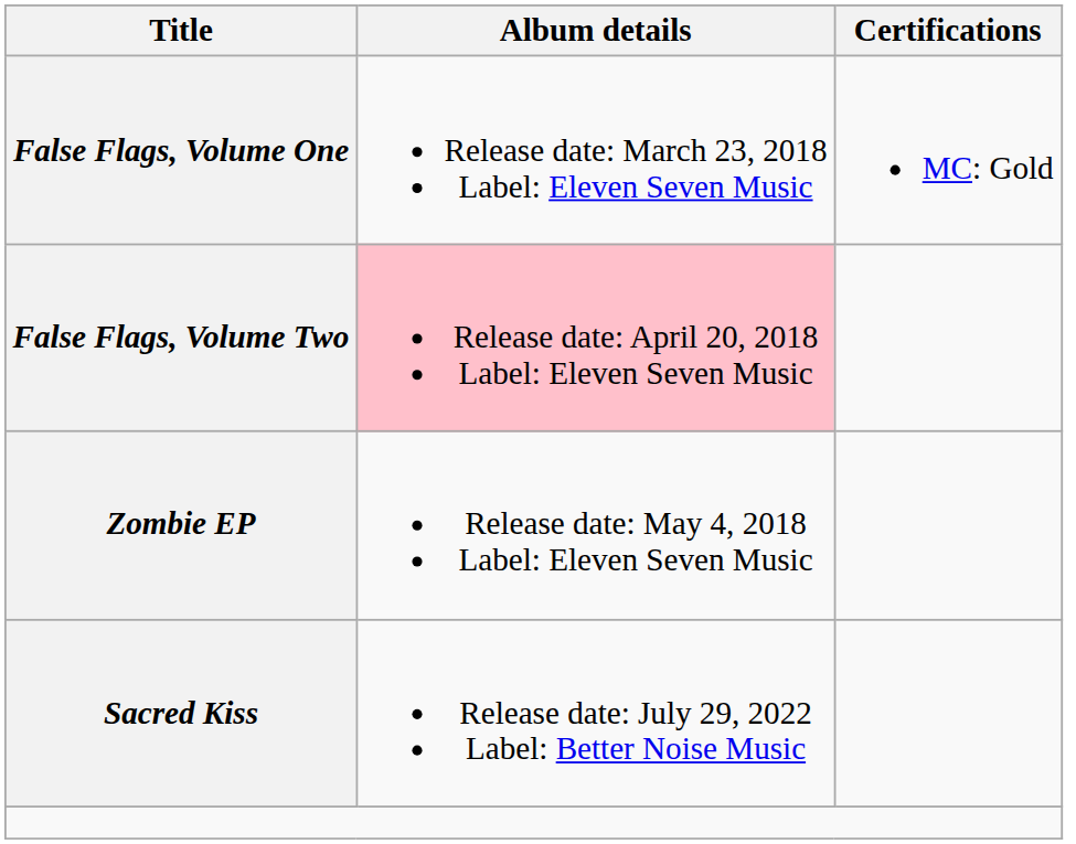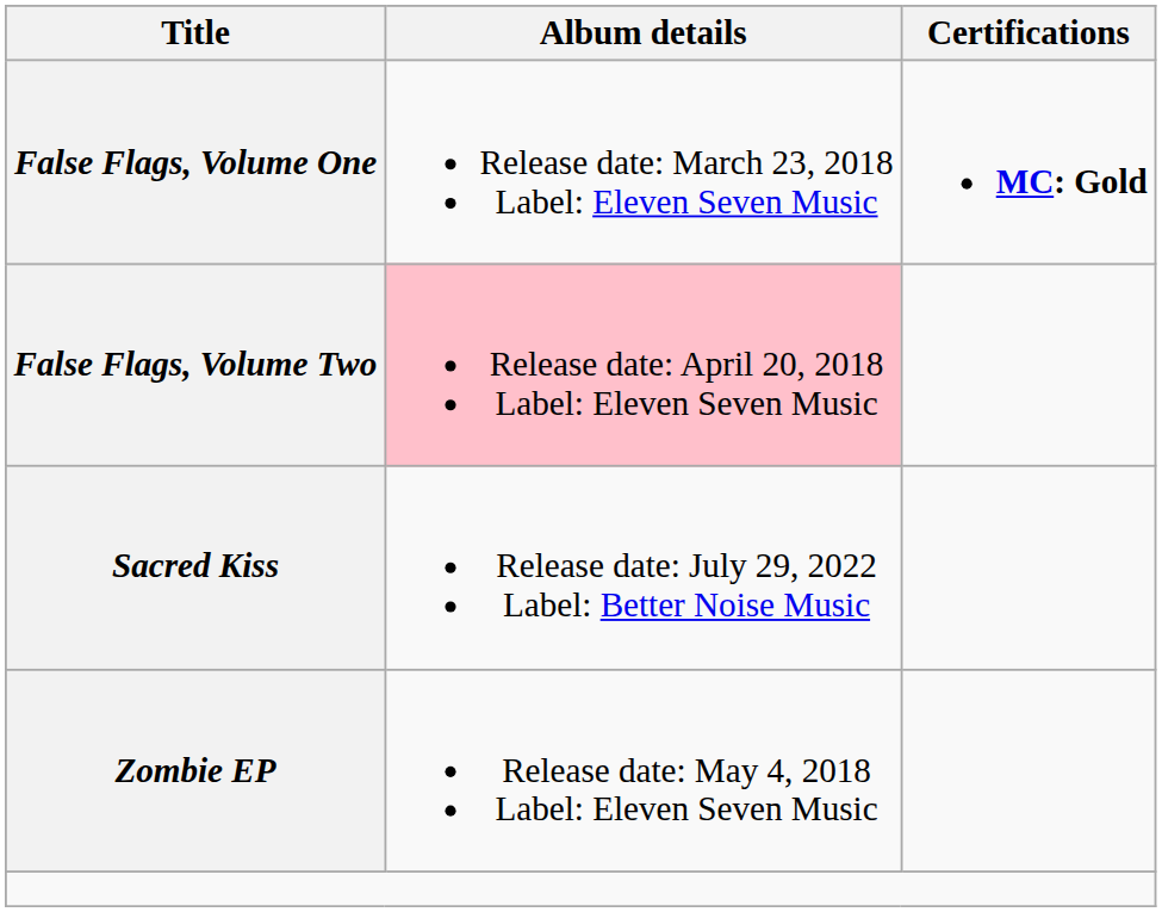False Flags, Volume One | Certifications: normal -> bold
rows swapped: Zombie EP <-> Sacred Kiss
